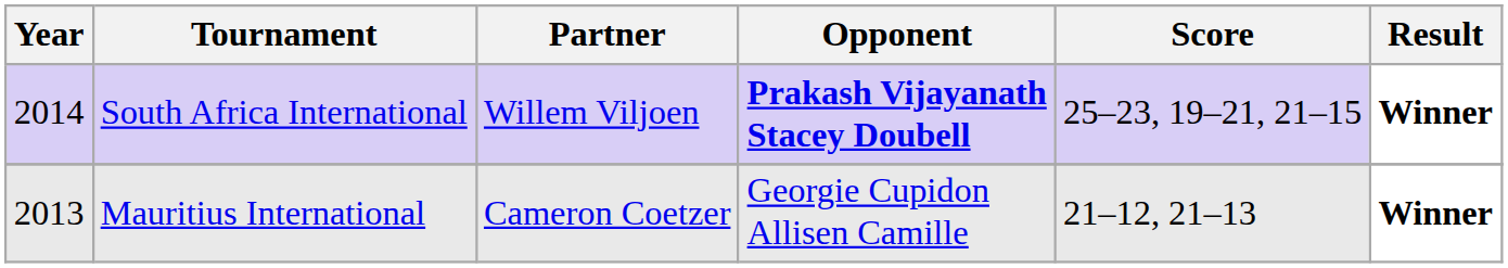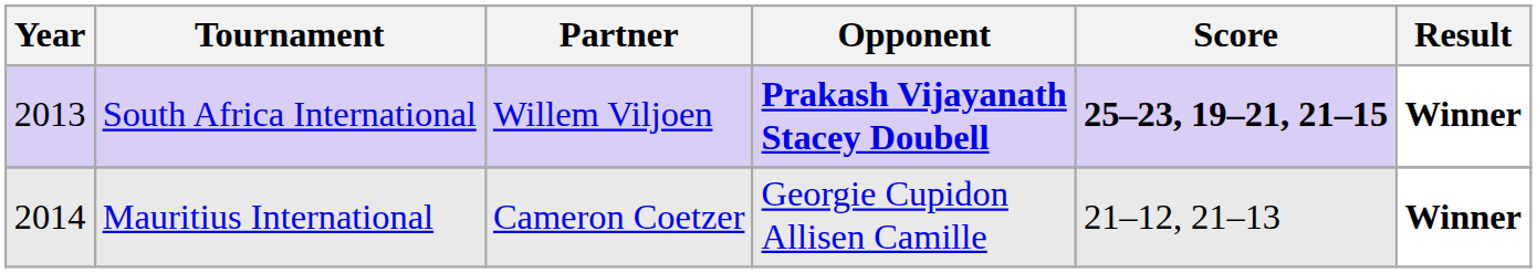South Africa International | Year: 2014 -> 2013
South Africa International | Score: normal -> bold
Mauritius International | Year: 2013 -> 2014
